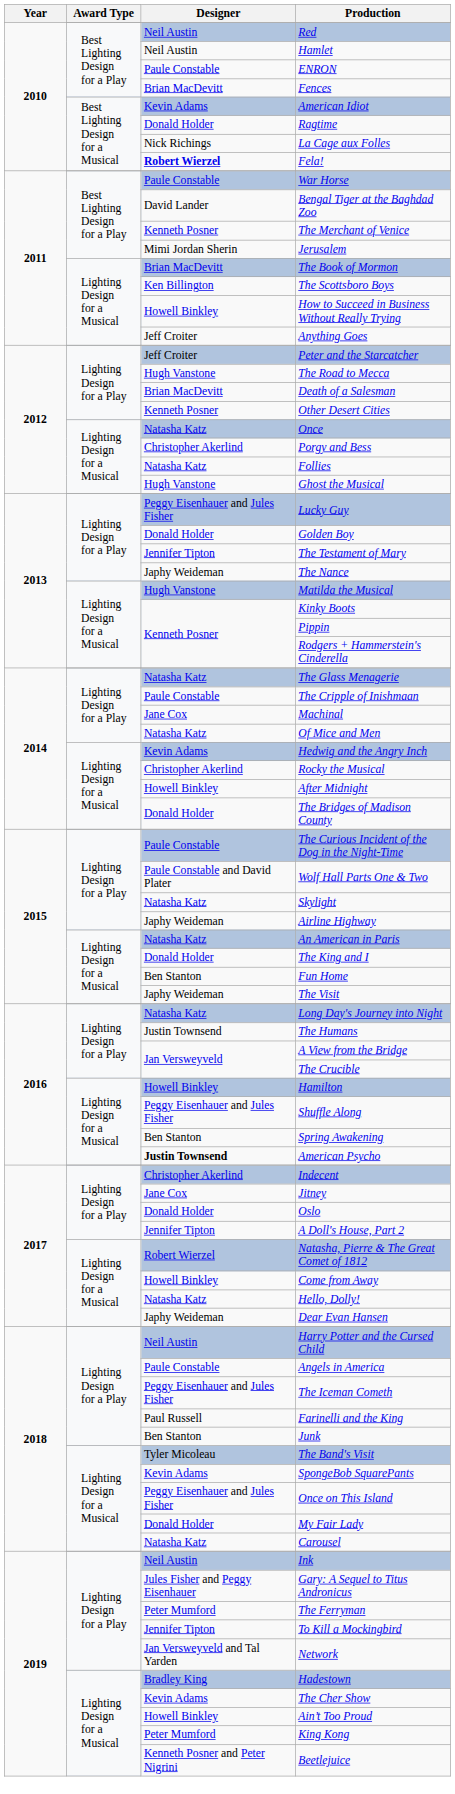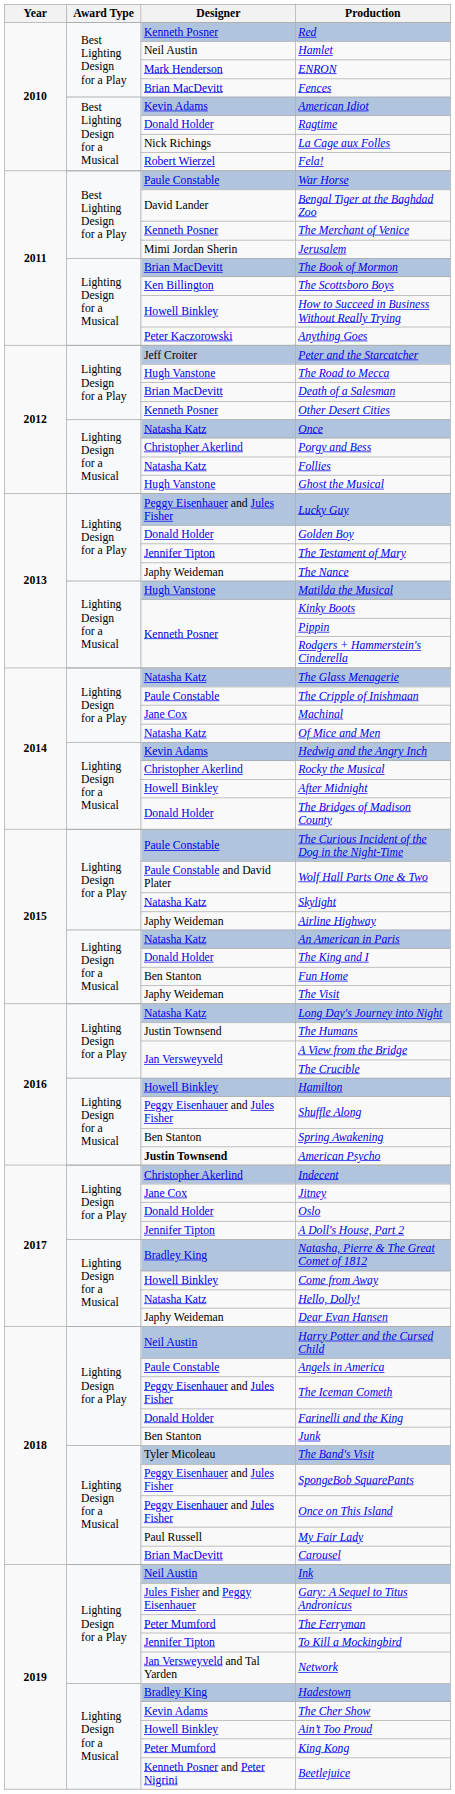Red | Designer: Neil Austin -> Kenneth Posner
ENRON | Designer: Paule Constable -> Mark Henderson
Fela! | Designer: bold -> normal
Anything Goes | Designer: Jeff Croiter -> Peter Kaczorowski
Natasha, Pierre & The Great Comet of 1812 | Designer: Robert Wierzel -> Bradley King
Farinelli and the King | Designer: Paul Russell -> Donald Holder
SpongeBob SquarePants | Designer: Kevin Adams -> Peggy Eisenhauer and Jules Fisher
My Fair Lady | Designer: Donald Holder -> Paul Russell
Carousel | Designer: Natasha Katz -> Brian MacDevitt
